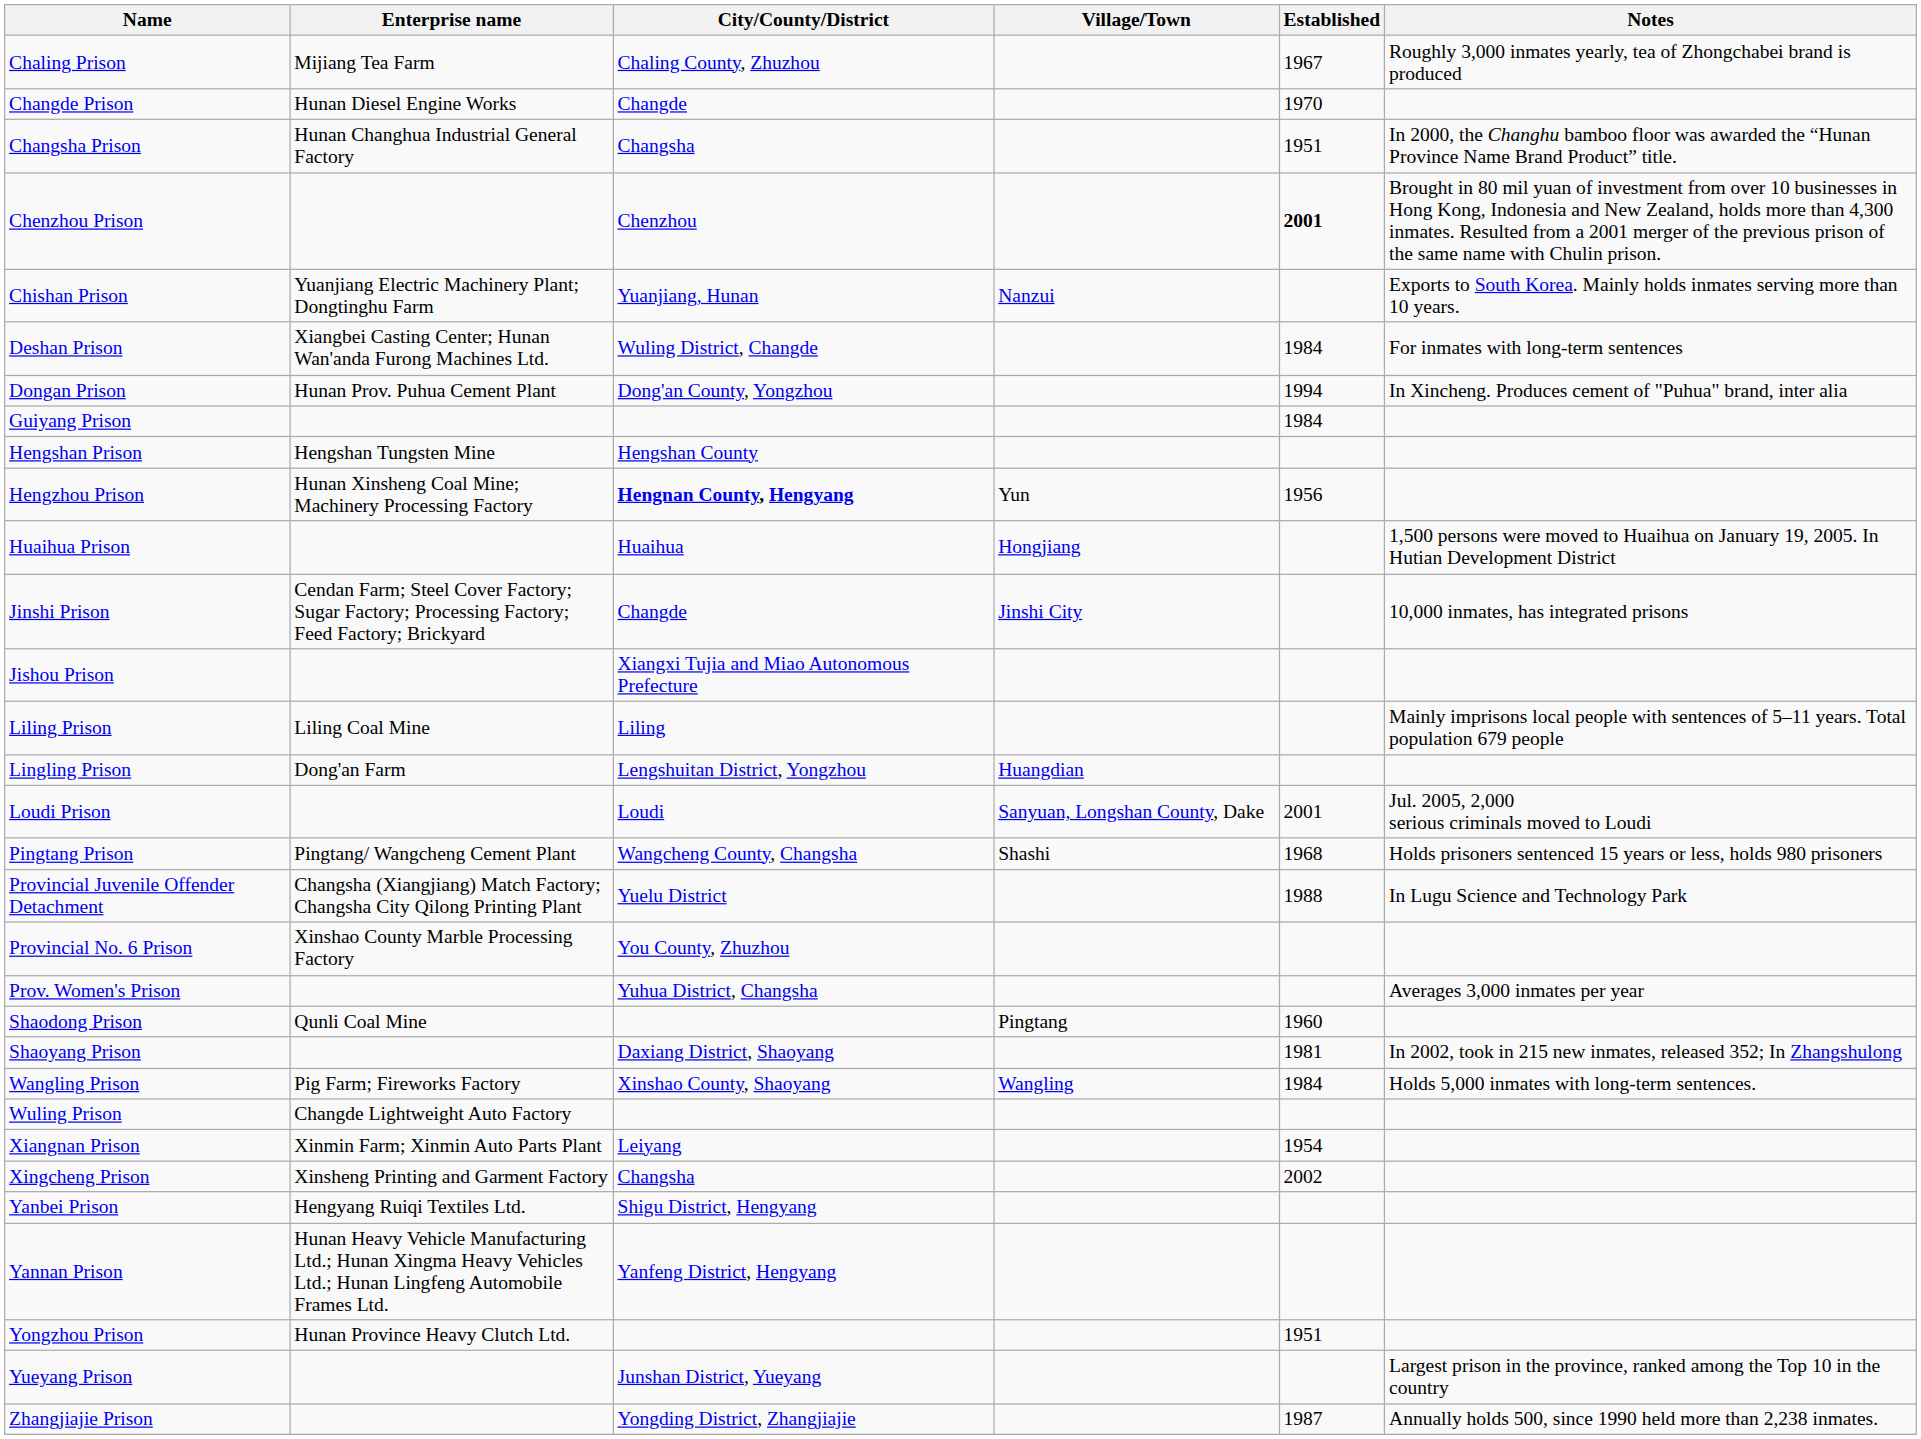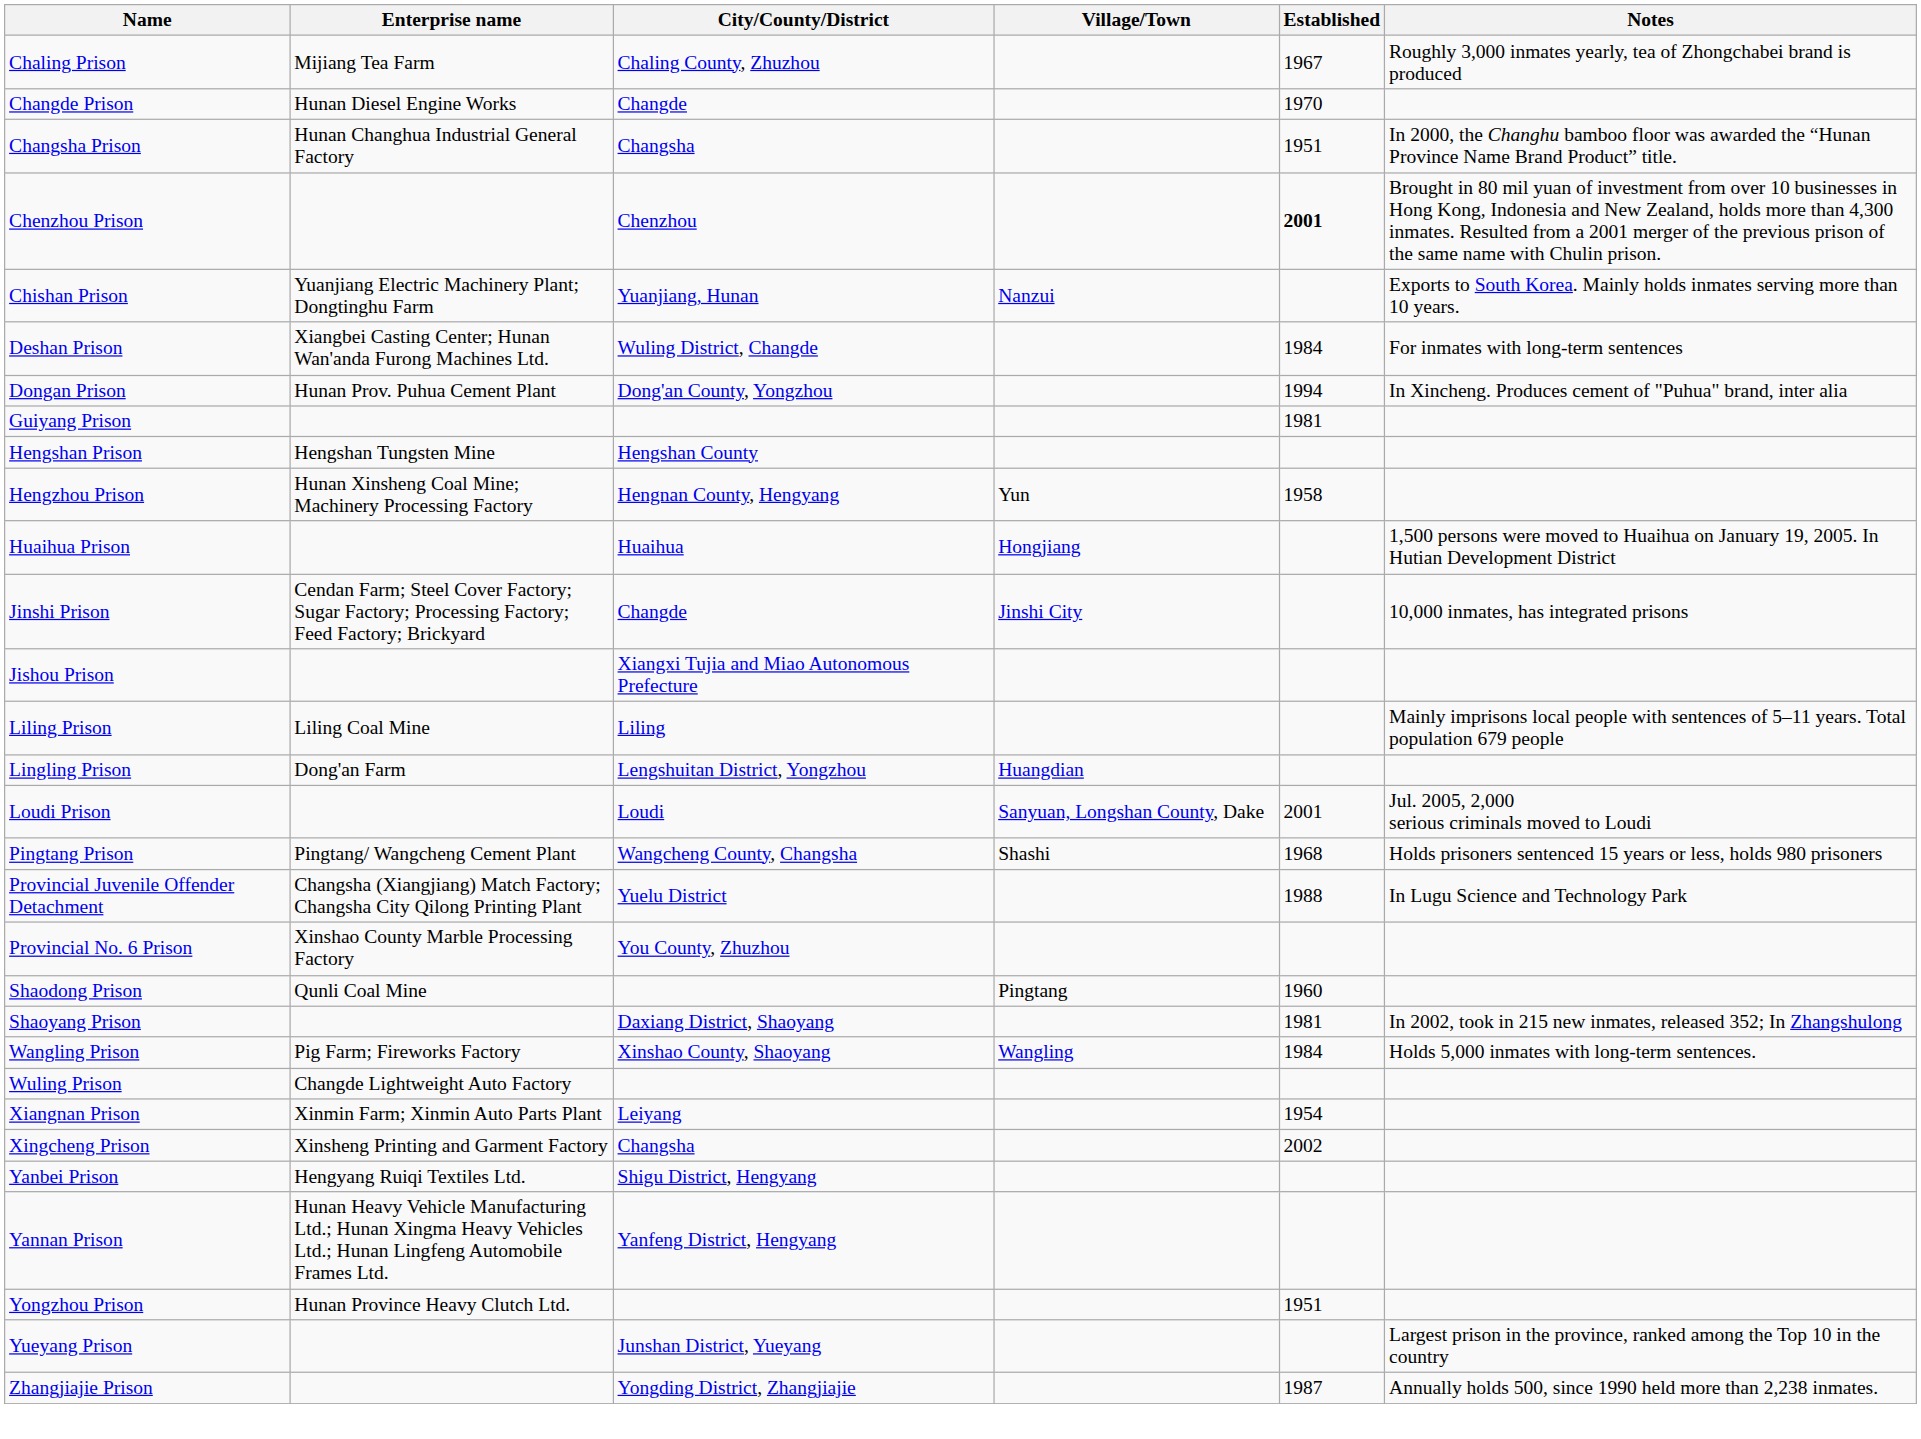Guiyang Prison | Established: 1984 -> 1981
Hengzhou Prison | City/County/District: bold -> normal
Hengzhou Prison | Established: 1956 -> 1958
- row: Prov. Women's Prison | Yuhua District, Changsha | Averages 3,000 inmates per year
